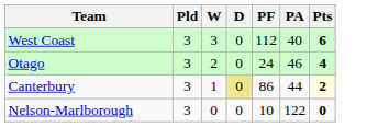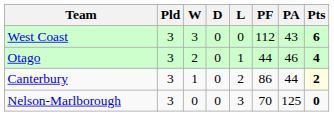+ column: L | 0 | 1 | 2 | 3
West Coast | PA: 40 -> 43
Otago | PF: 24 -> 44
Canterbury | D: khaki background -> no background
Nelson-Marlborough | PF: 10 -> 70
Nelson-Marlborough | PA: 122 -> 125
